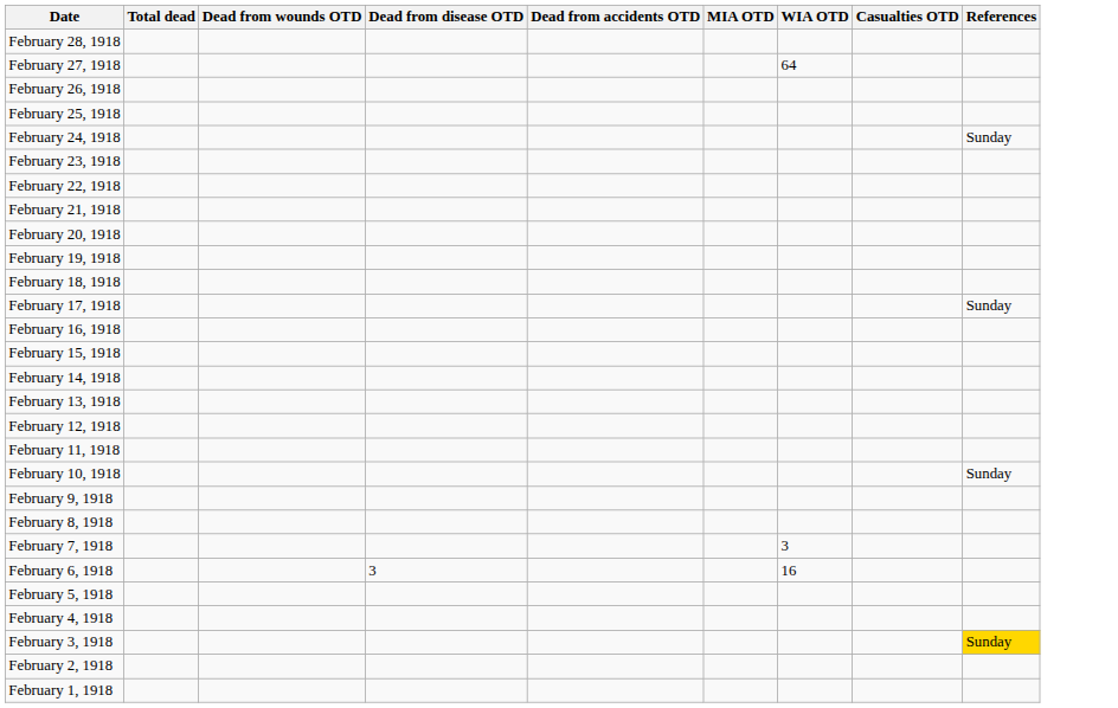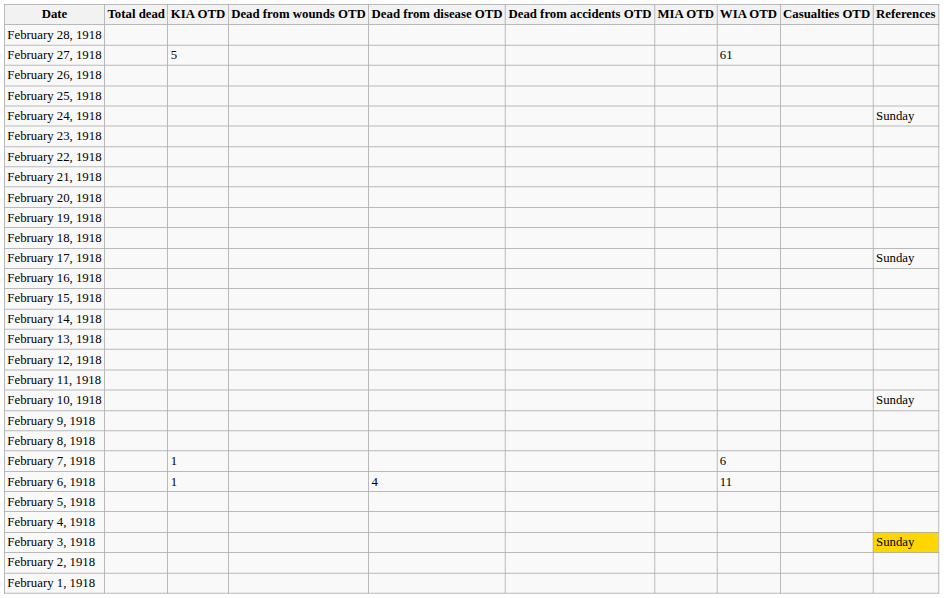+ column: KIA OTD | 5 | 1 | 1
February 27, 1918 | WIA OTD: 64 -> 61
February 7, 1918 | WIA OTD: 3 -> 6
February 6, 1918 | Dead from disease OTD: 3 -> 4
February 6, 1918 | WIA OTD: 16 -> 11
